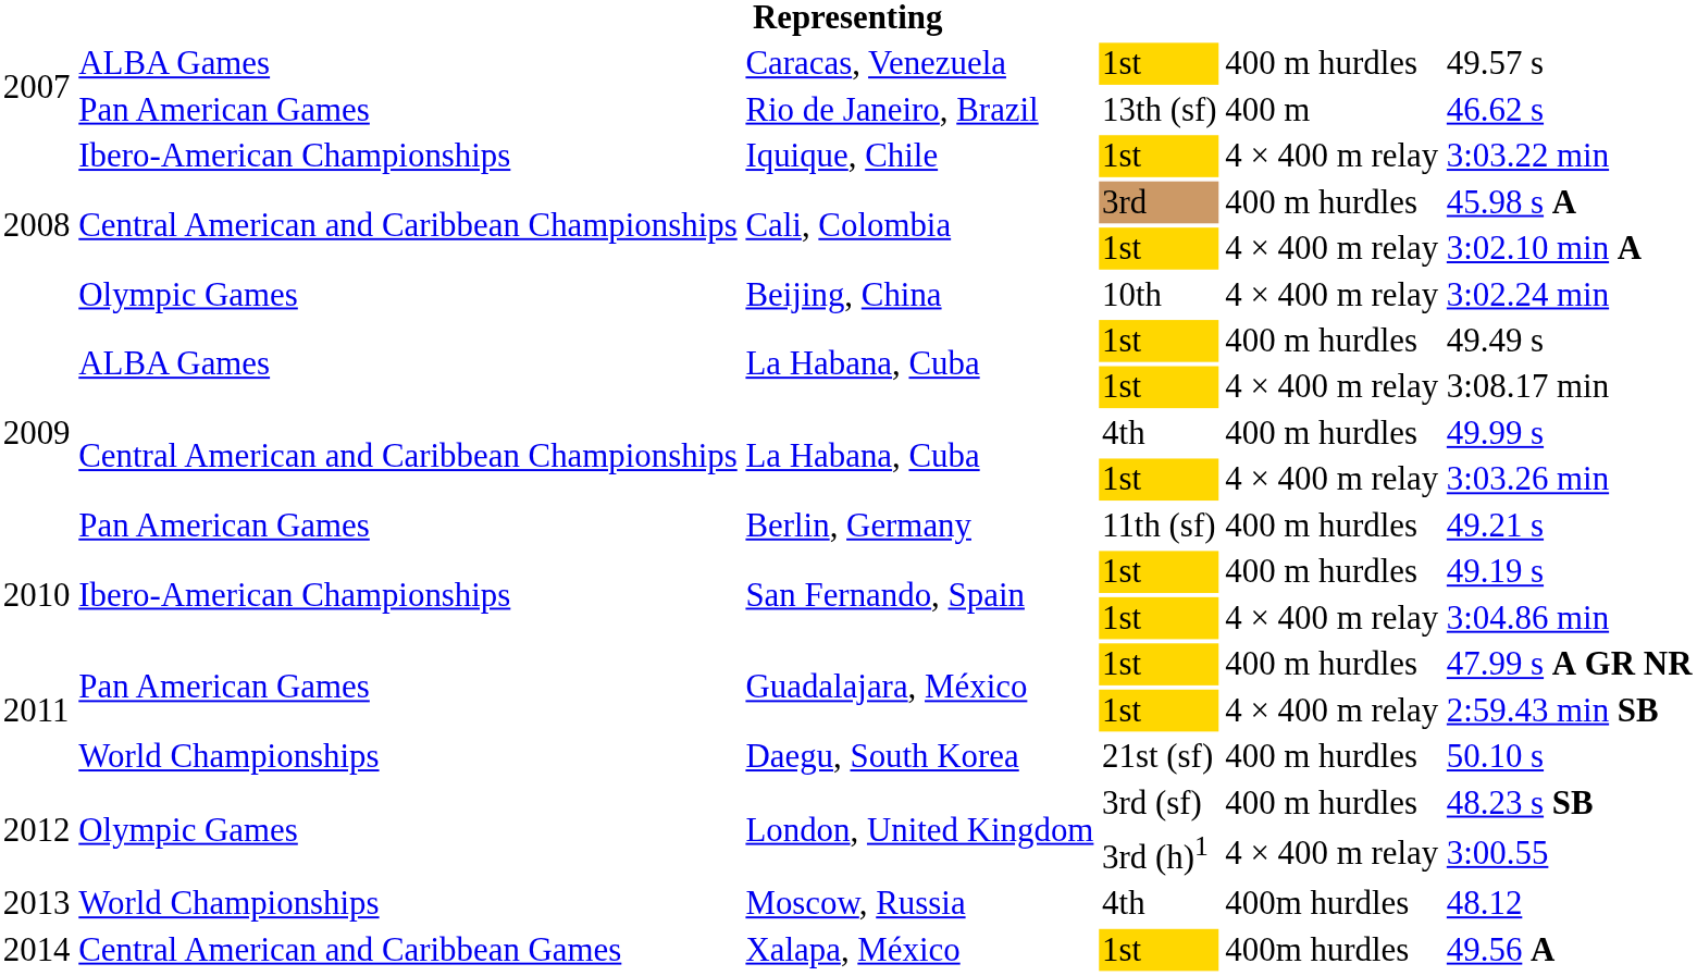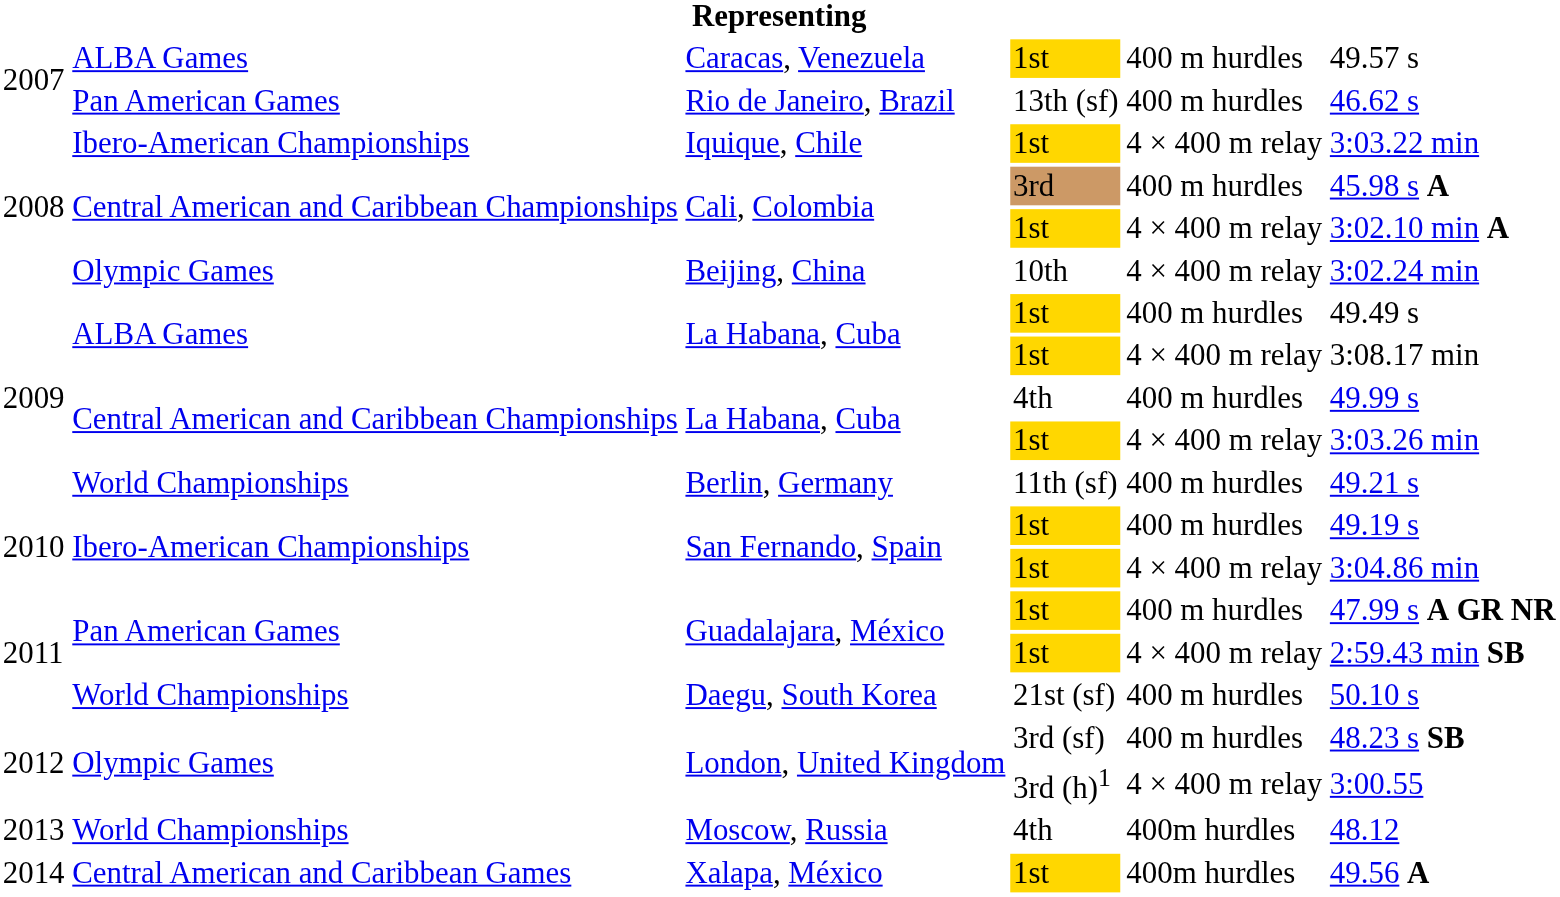Rio de Janeiro, Brazil | column 5: 400 m -> 400 m hurdles
Berlin, Germany | column 2: Pan American Games -> World Championships
